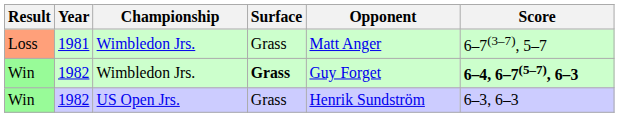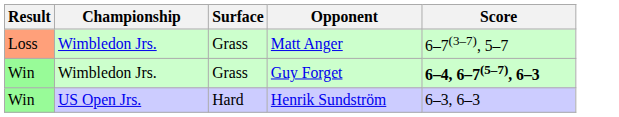- column: Year | 1981 | 1982 | 1982
Win / Wimbledon Jrs. | Surface: bold -> normal
Win / US Open Jrs. | Surface: Grass -> Hard
